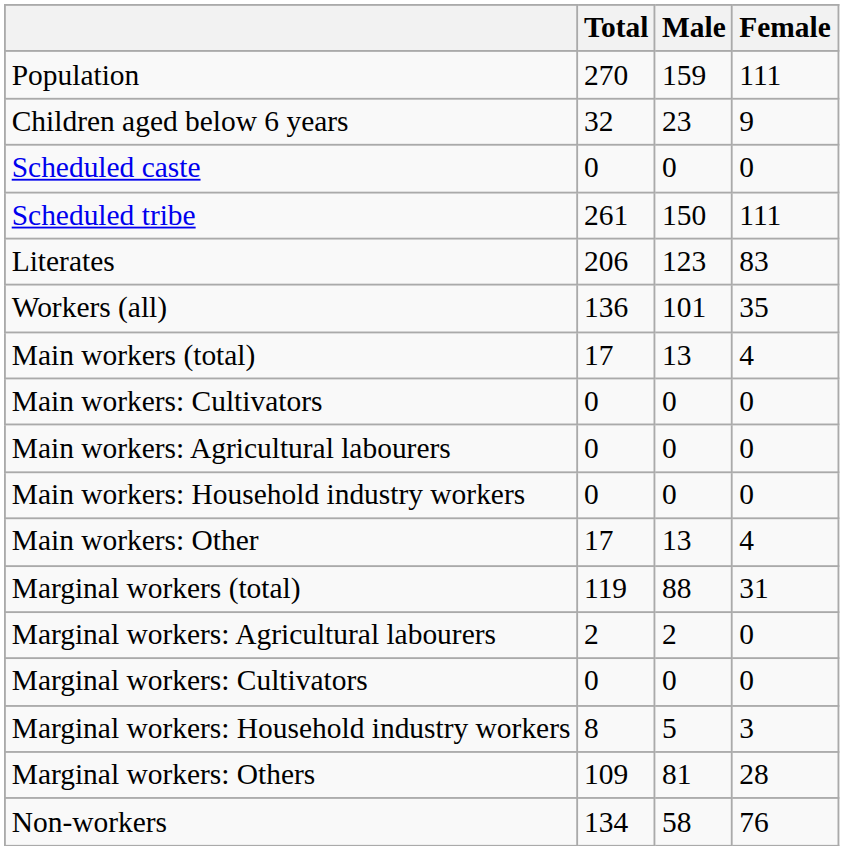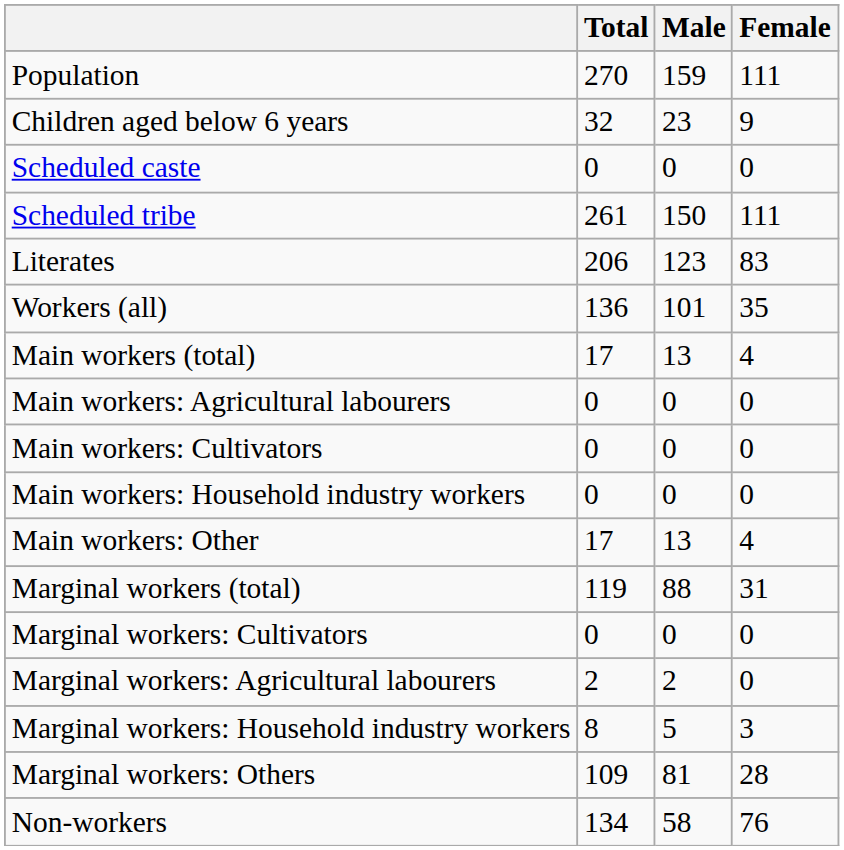rows swapped: Main workers: Cultivators <-> Main workers: Agricultural labourers
rows swapped: Marginal workers: Cultivators <-> Marginal workers: Agricultural labourers
